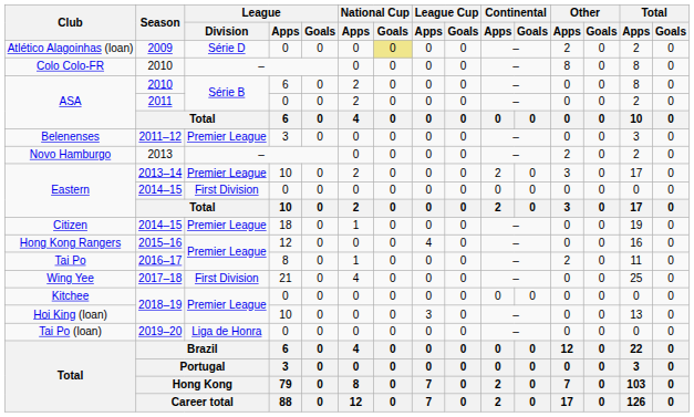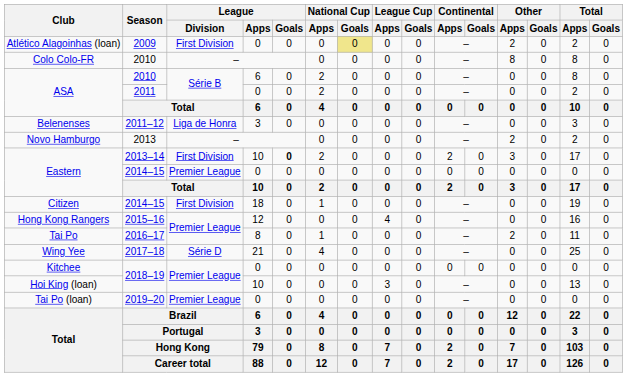Atlético Alagoinhas (loan) | League / Division: Série D -> First Division
Belenenses | League / Division: Premier League -> Liga de Honra
Eastern / 2013–14 | League / Division: Premier League -> First Division
Eastern / 2013–14 | League / Goals: normal -> bold
Eastern / 2014–15 | League / Division: First Division -> Premier League
Citizen | League / Division: Premier League -> First Division
Wing Yee | League / Division: First Division -> Série D
Tai Po (loan) | League / Division: Liga de Honra -> Premier League
